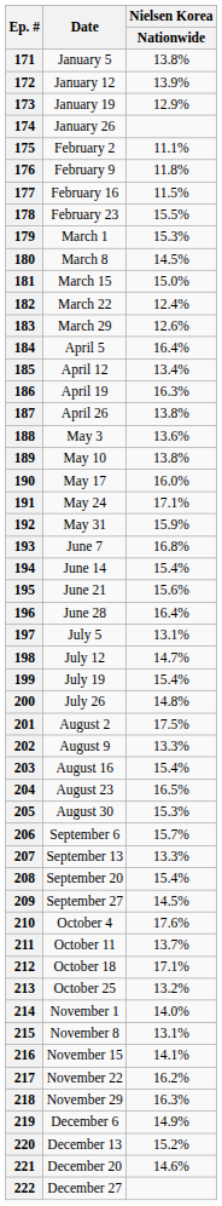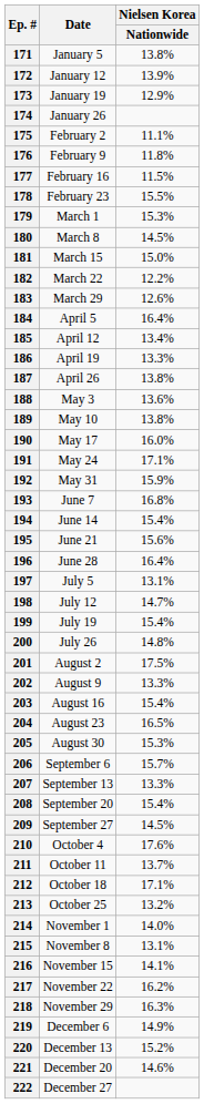182 | Nielsen Korea / Nationwide: 12.4% -> 12.2%
186 | Nielsen Korea / Nationwide: 16.3% -> 13.3%
